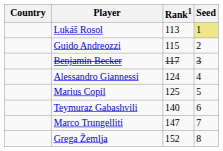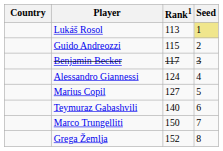Marius Copil | Rank1: 125 -> 127
Marco Trungelliti | Rank1: 147 -> 150
